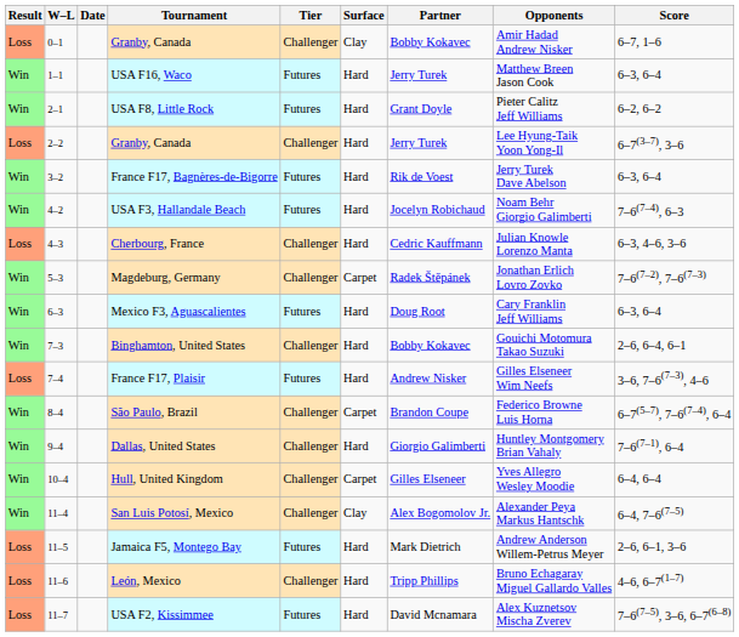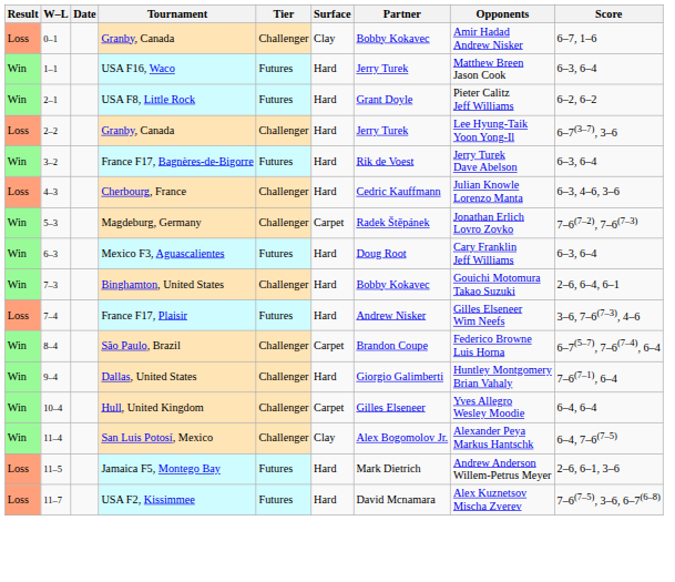- row: Win | 4–2 | USA F3, Hallandale Beach | Futures | Hard | Jocelyn Robichaud | Noam Behr Giorgio Galimberti | 7–6(7–4), 6–3
- row: Loss | 11–6 | León, Mexico | Challenger | Hard | Tripp Phillips | Bruno Echagaray Miguel Gallardo Valles | 4–6, 6–7(1–7)
